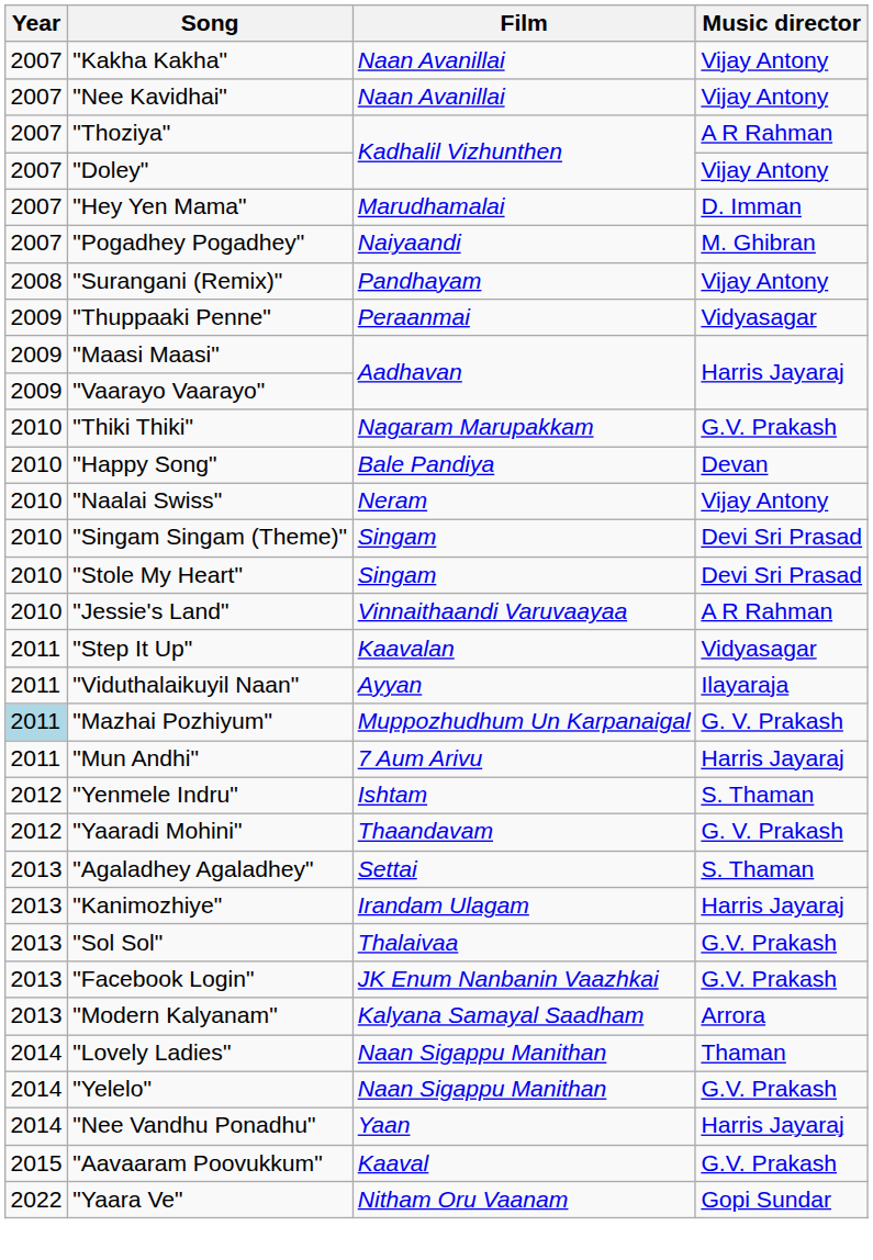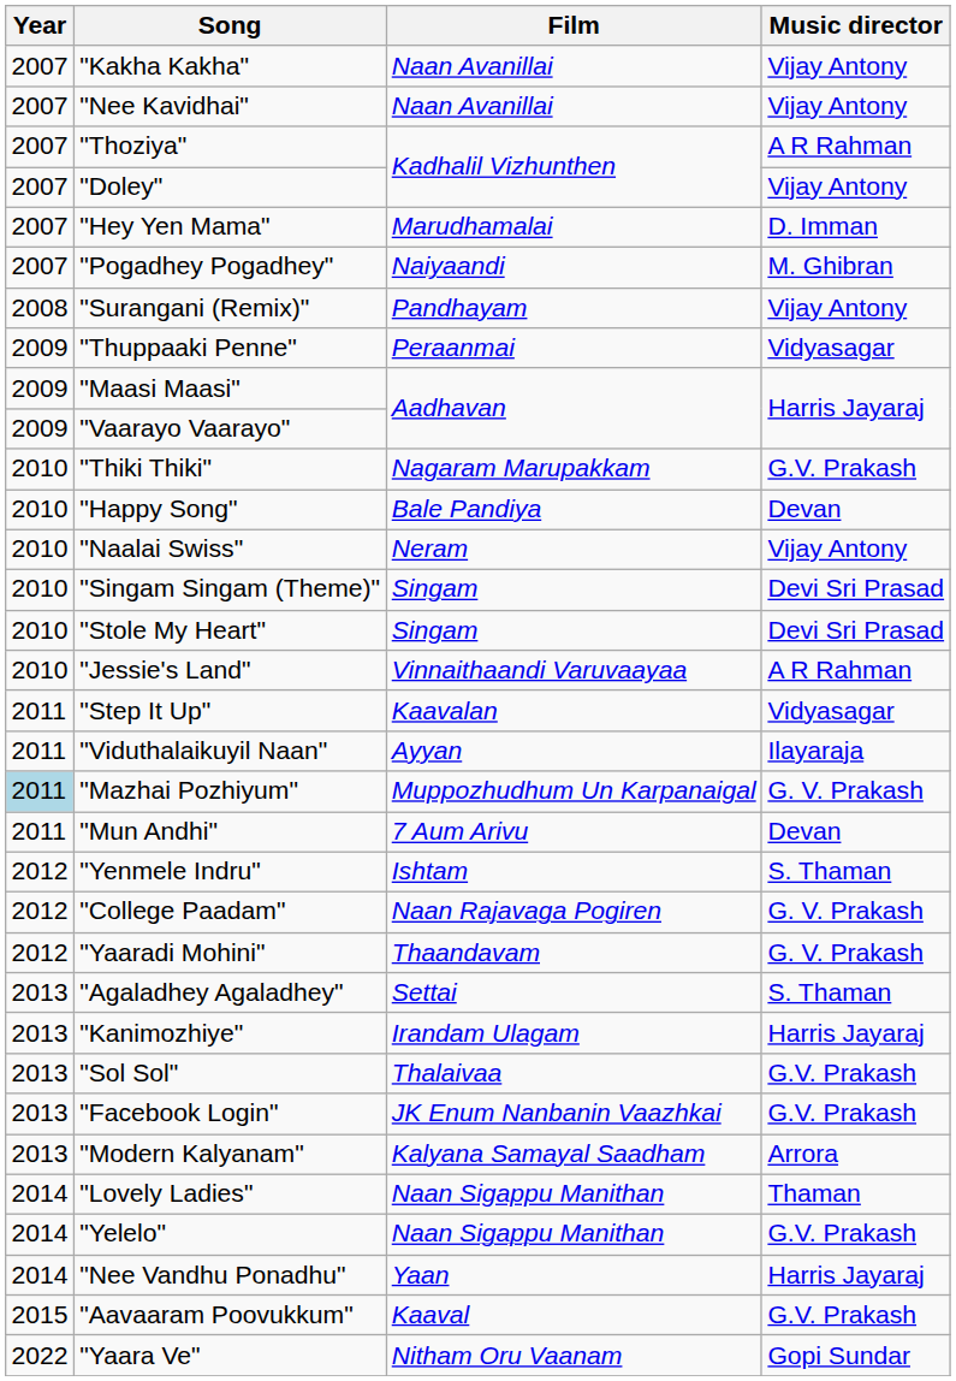"Mun Andhi" | Music director: Harris Jayaraj -> Devan
+ row: 2012 | "College Paadam" | Naan Rajavaga Pogiren | G. V. Prakash
